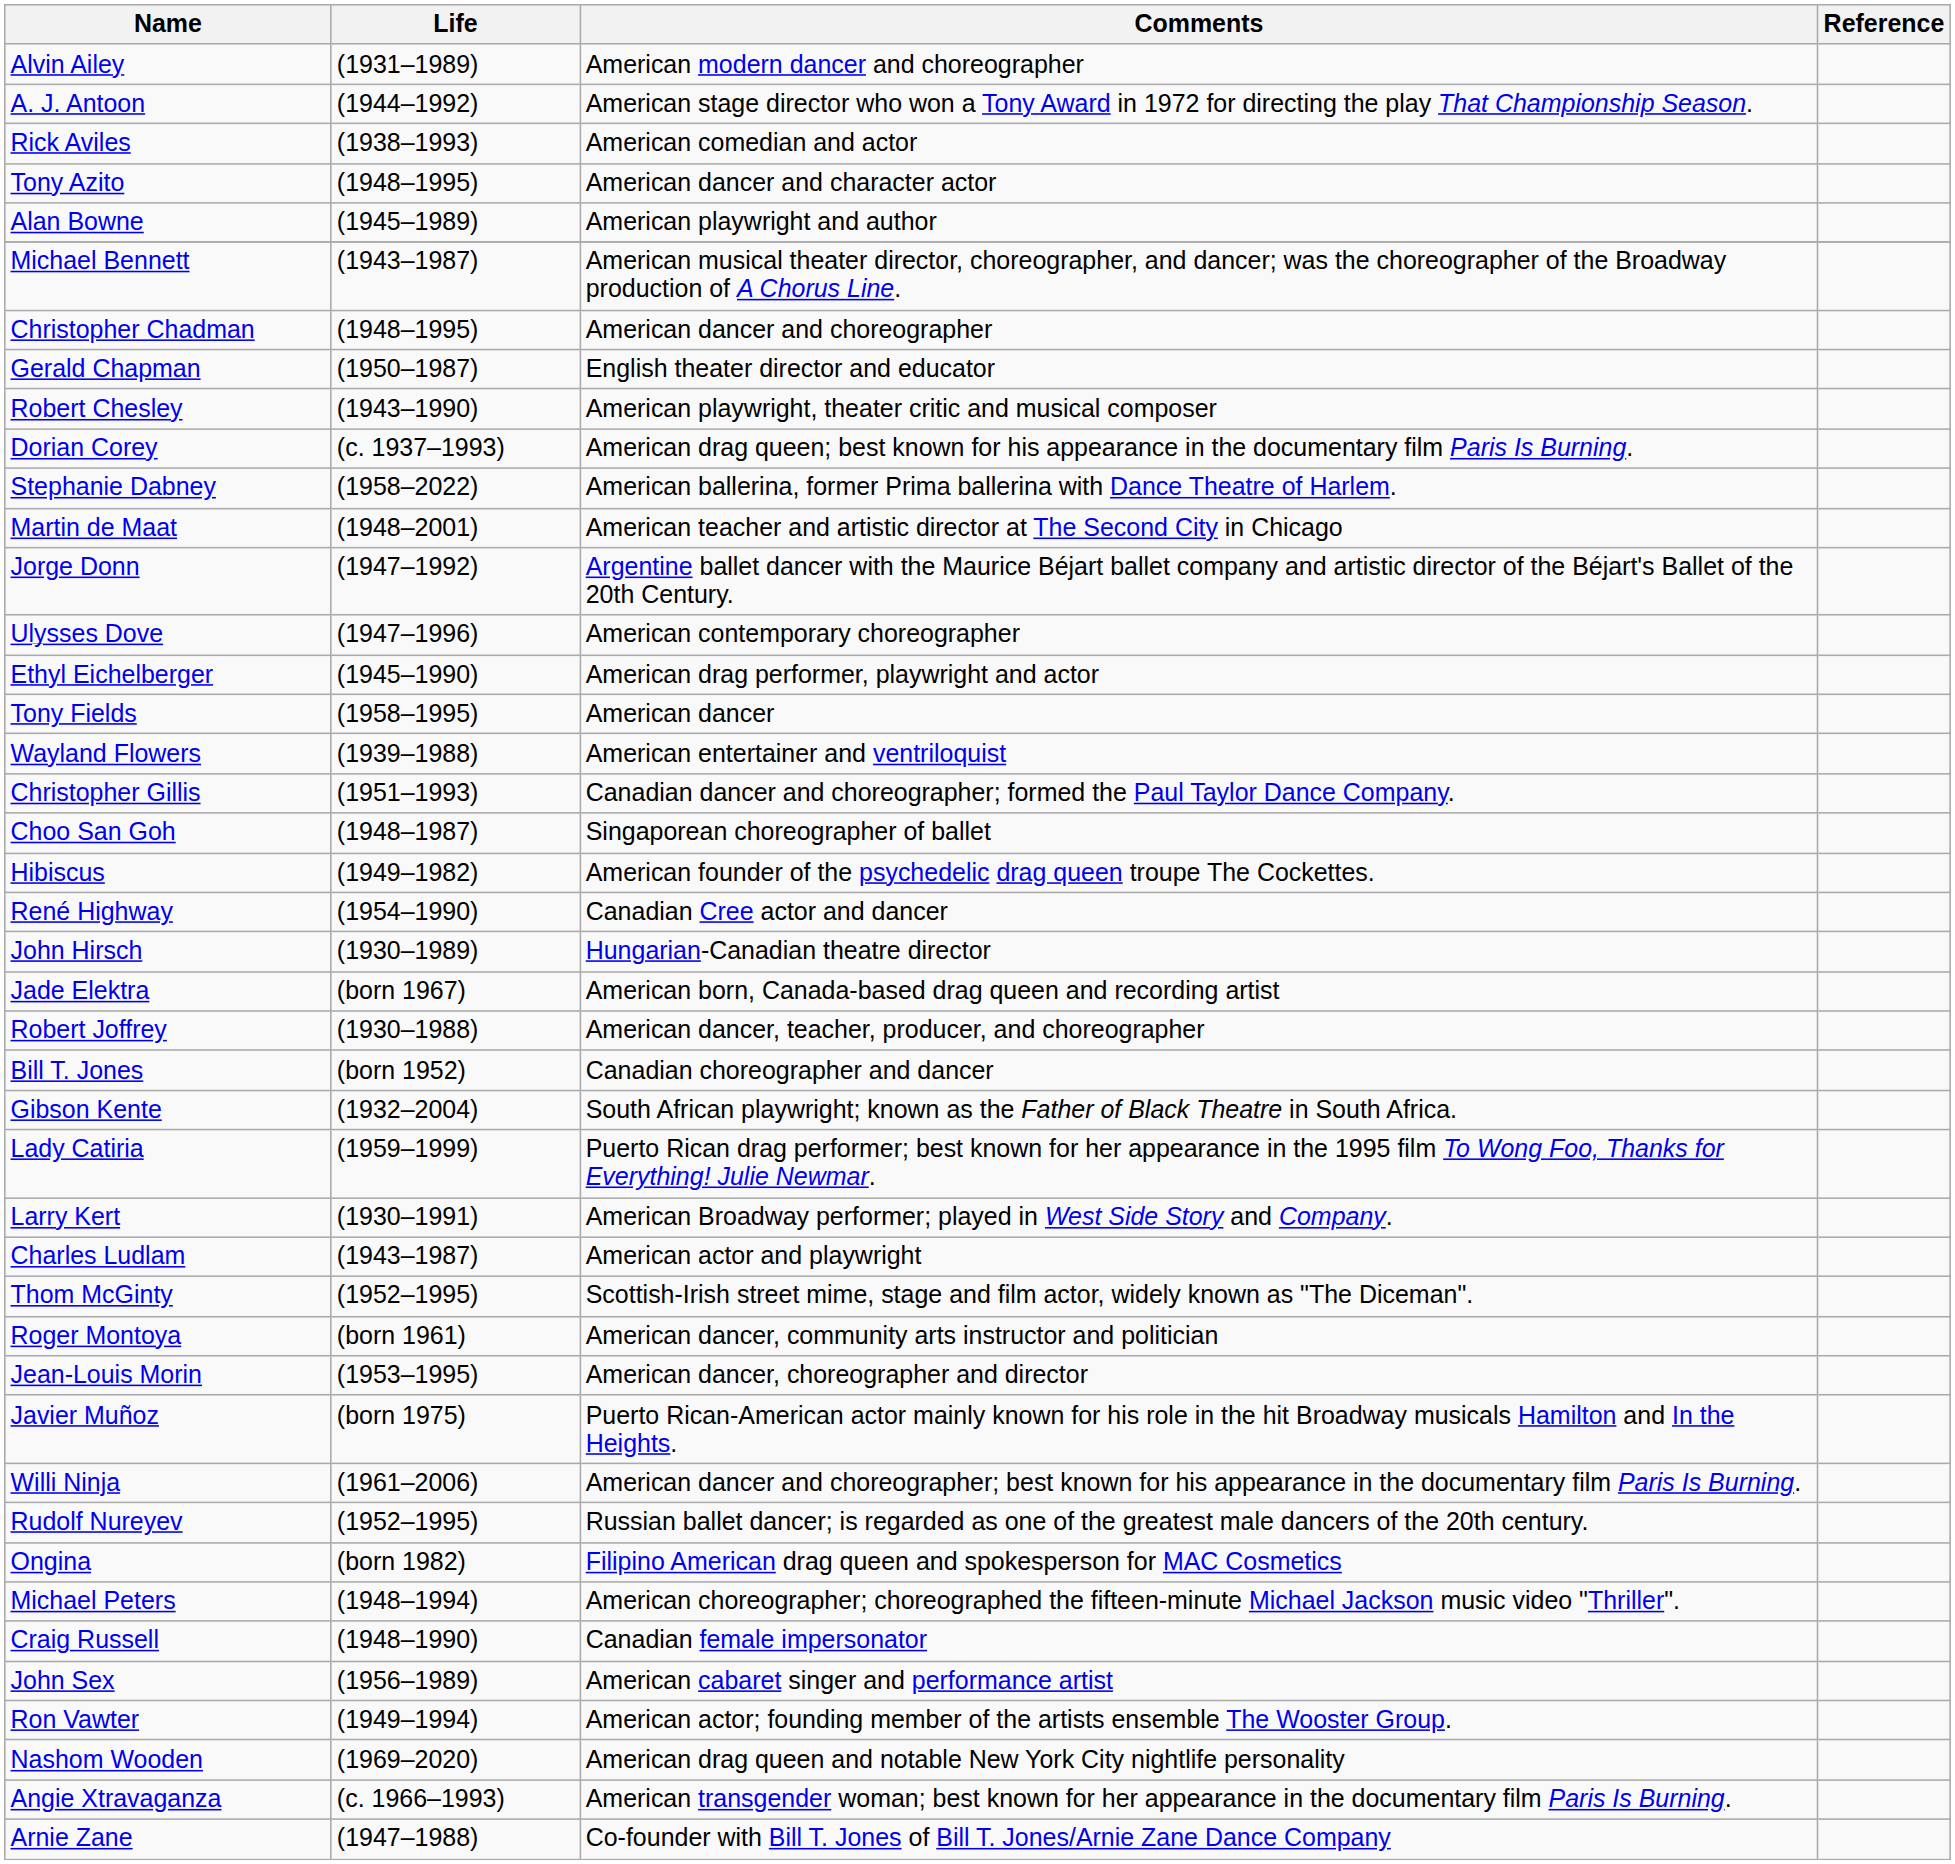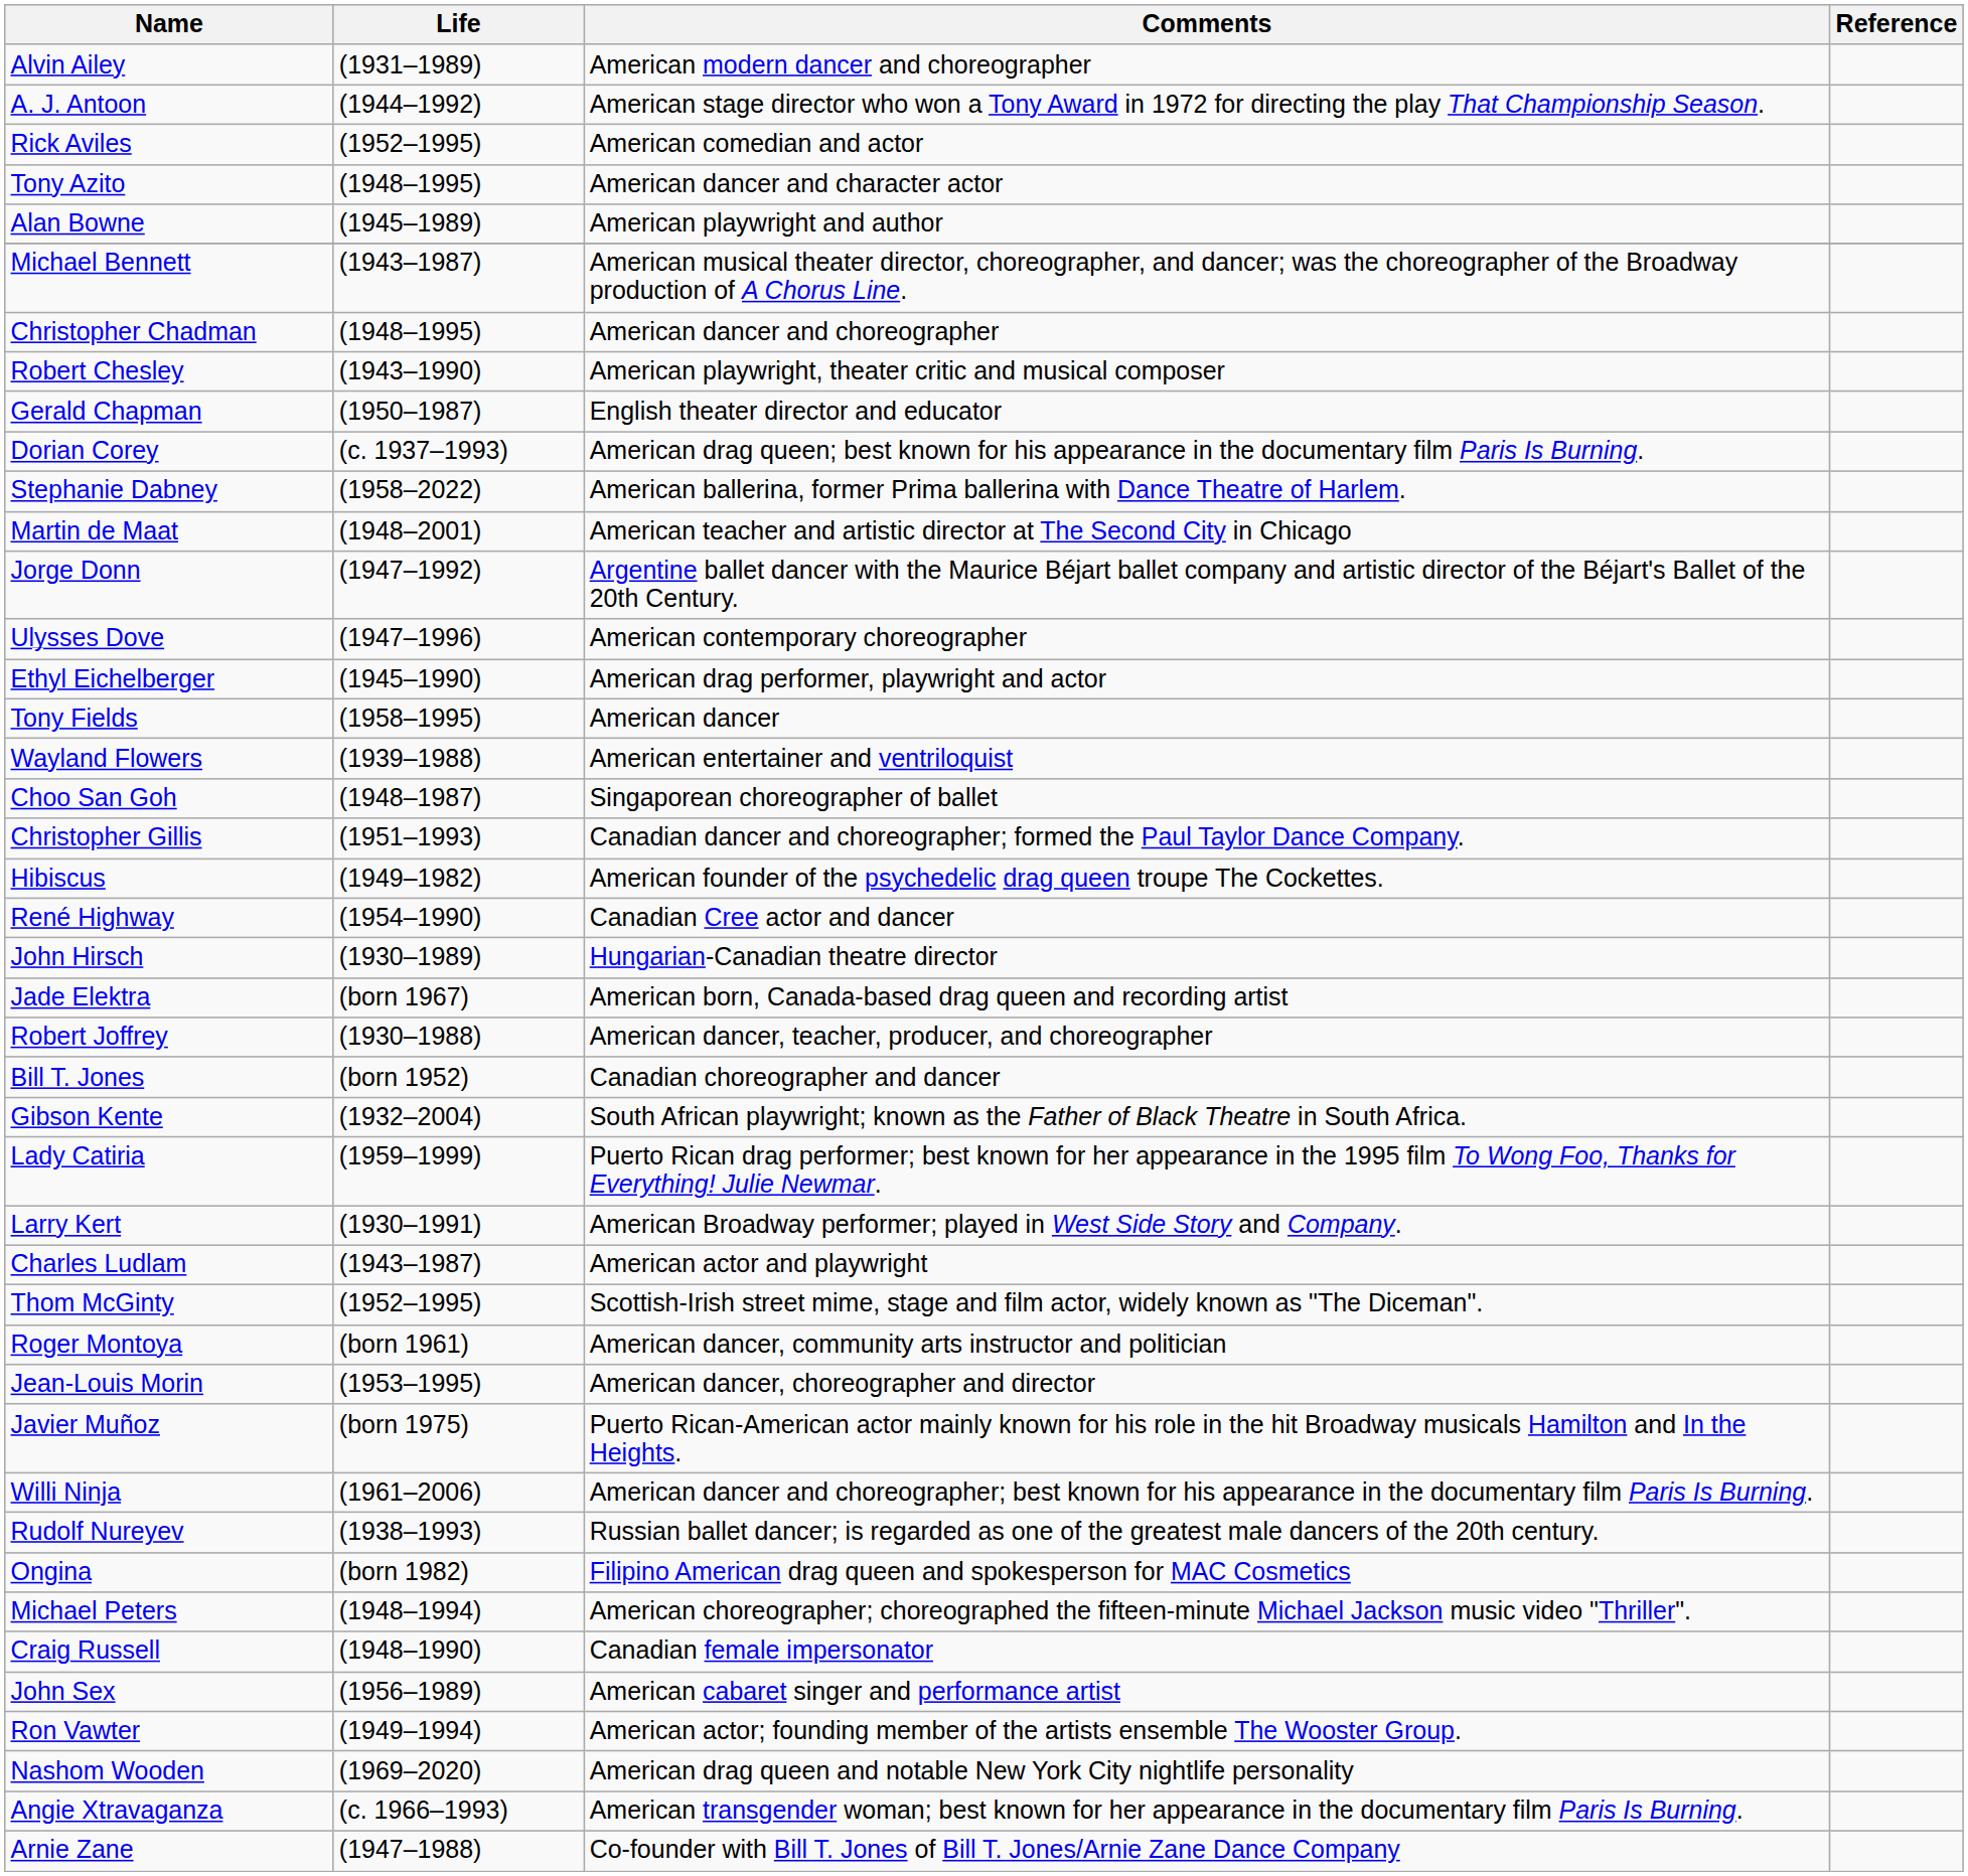Rick Aviles | Life: (1938–1993) -> (1952–1995)
rows swapped: Gerald Chapman <-> Robert Chesley
rows swapped: Christopher Gillis <-> Choo San Goh
Rudolf Nureyev | Life: (1952–1995) -> (1938–1993)
